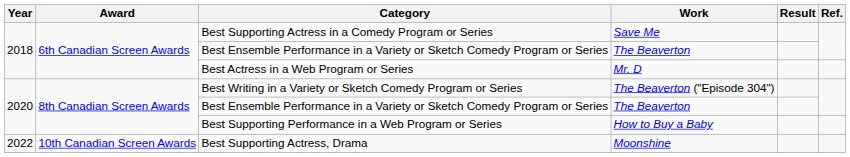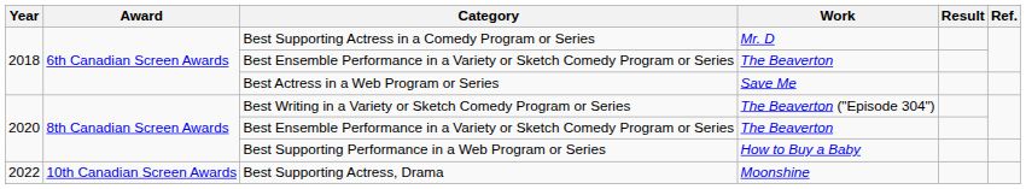Best Supporting Actress in a Comedy Program or Series | Work: Save Me -> Mr. D
Best Actress in a Web Program or Series | Work: Mr. D -> Save Me
